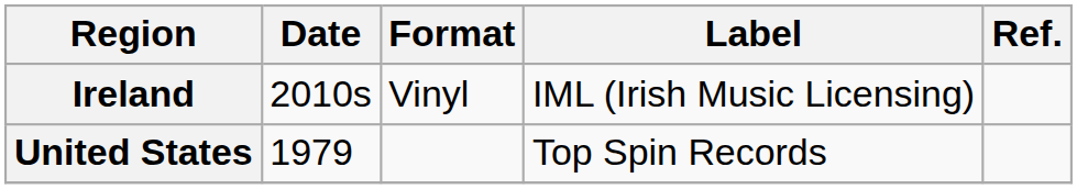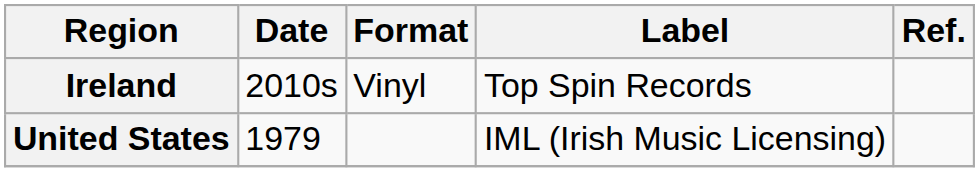Ireland | Label: IML (Irish Music Licensing) -> Top Spin Records
United States | Label: Top Spin Records -> IML (Irish Music Licensing)
